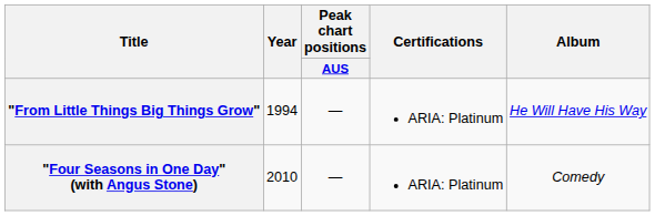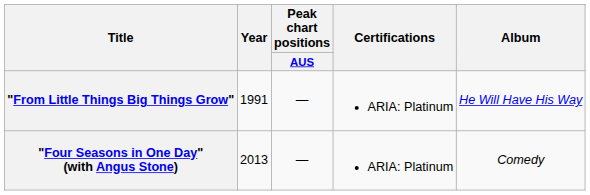"From Little Things Big Things Grow" | Year: 1994 -> 1991
"Four Seasons in One Day" (with Angus Stone) | Year: 2010 -> 2013
